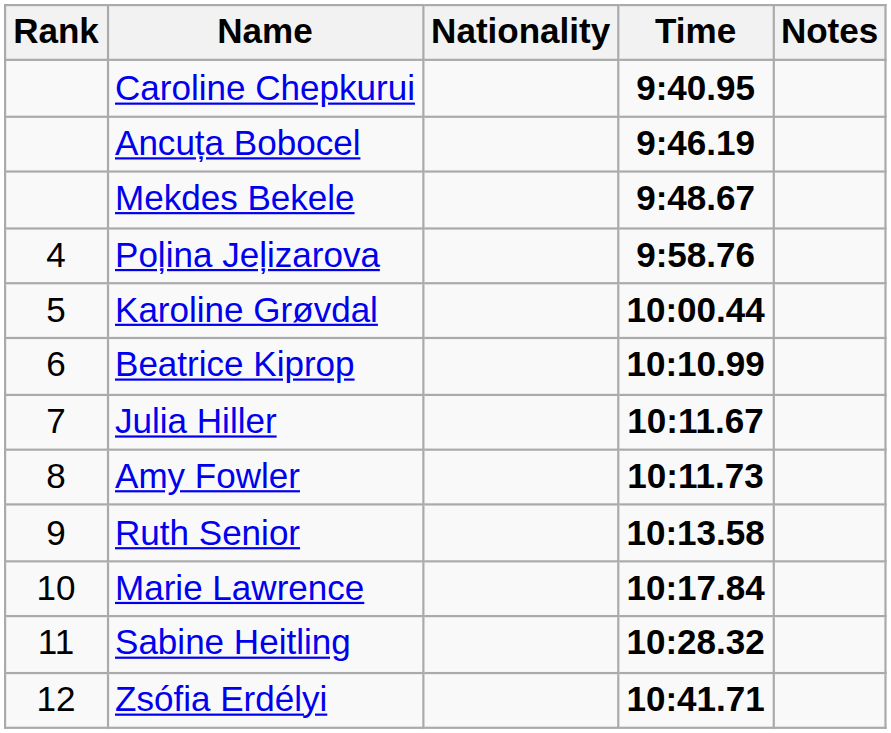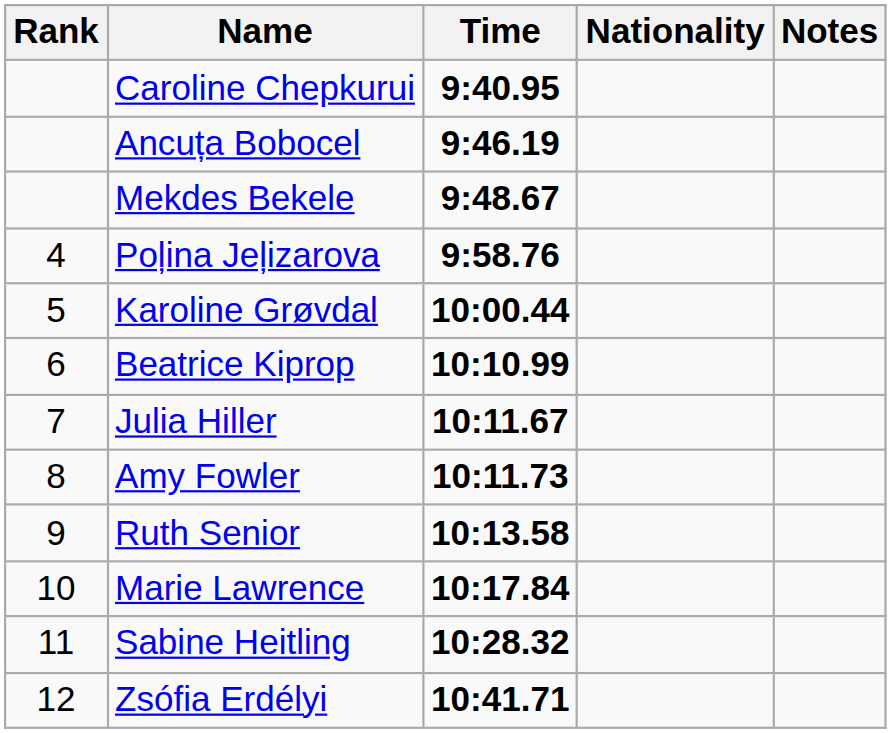columns swapped: Nationality <-> Time
